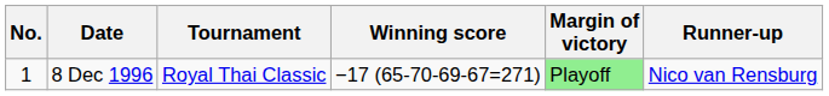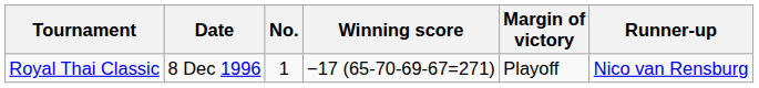columns swapped: No. <-> Tournament
8 Dec 1996 | Margin of victory: lightgreen background -> no background
